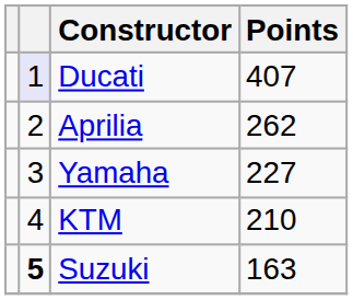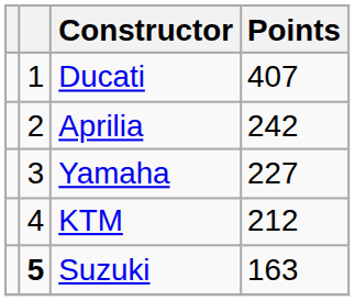Ducati | column 2: lavender background -> no background
Aprilia | Points: 262 -> 242
KTM | Points: 210 -> 212
